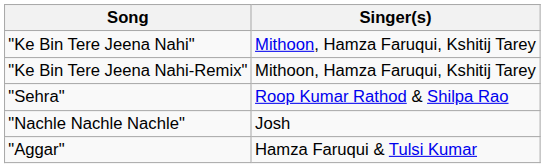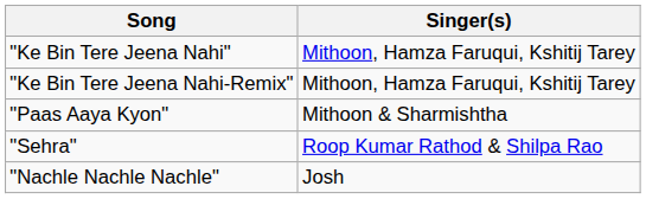+ row: "Paas Aaya Kyon" | Mithoon & Sharmishtha
- row: "Aggar" | Hamza Faruqui & Tulsi Kumar
